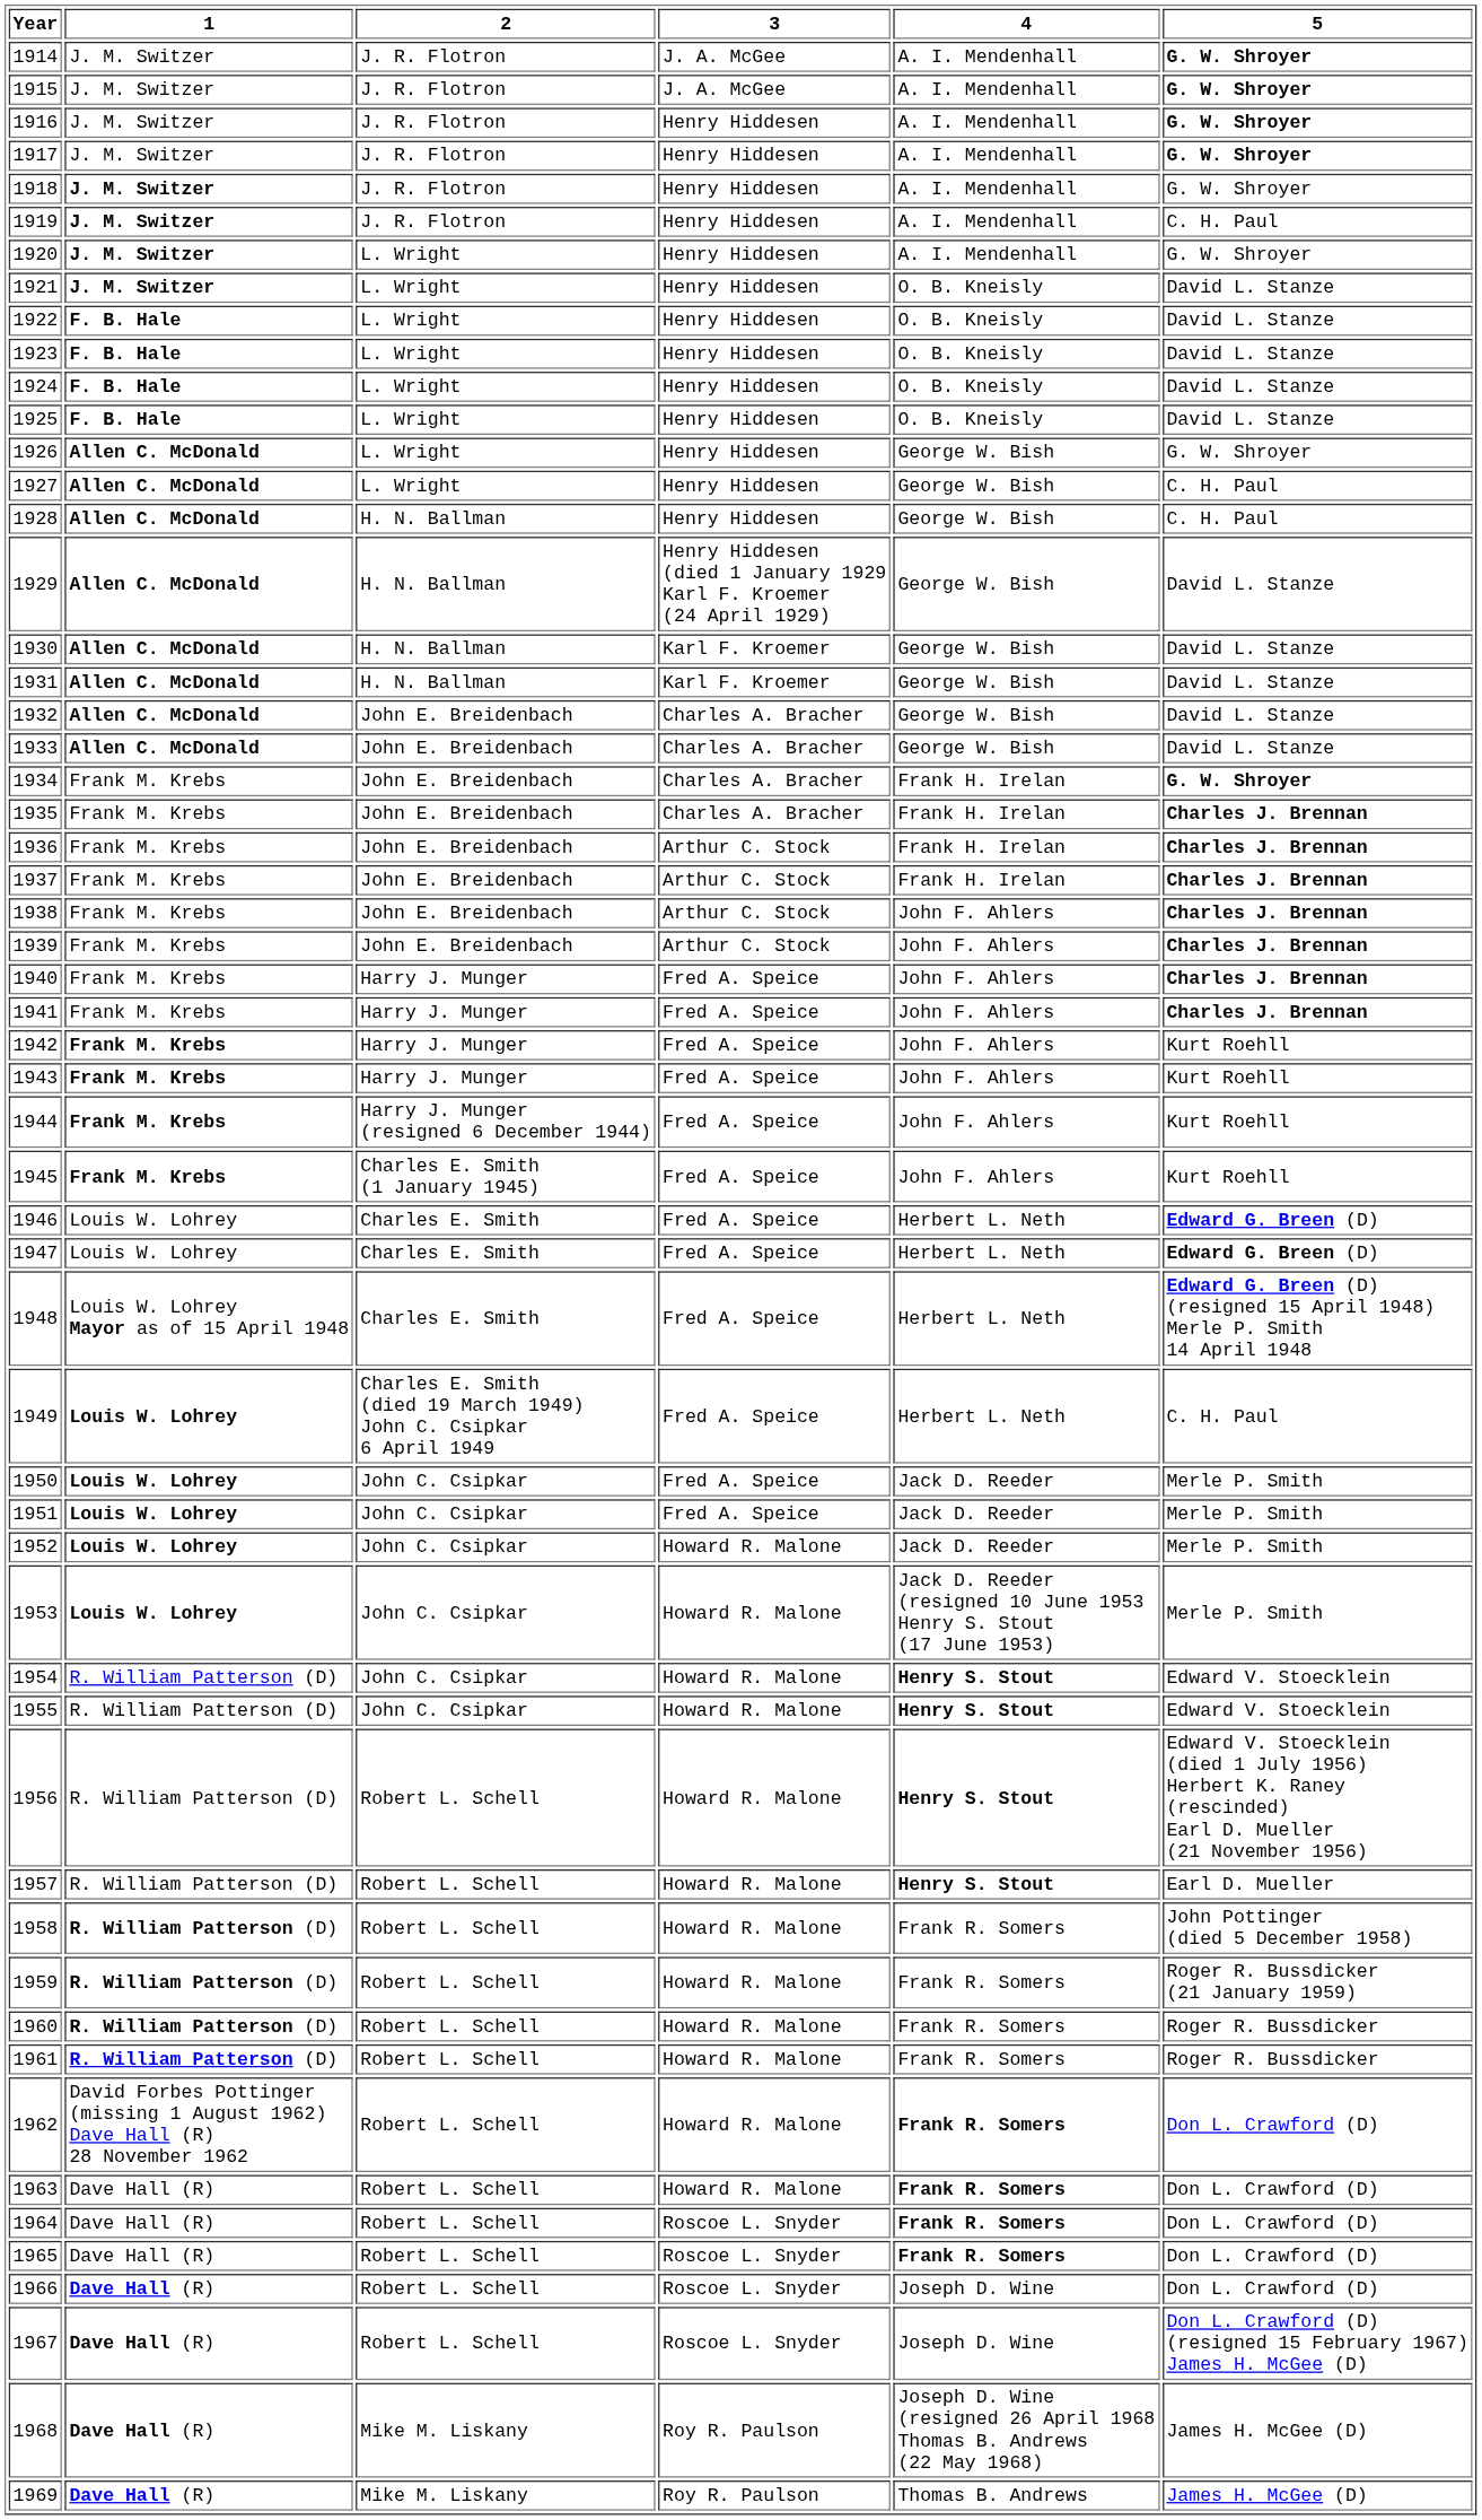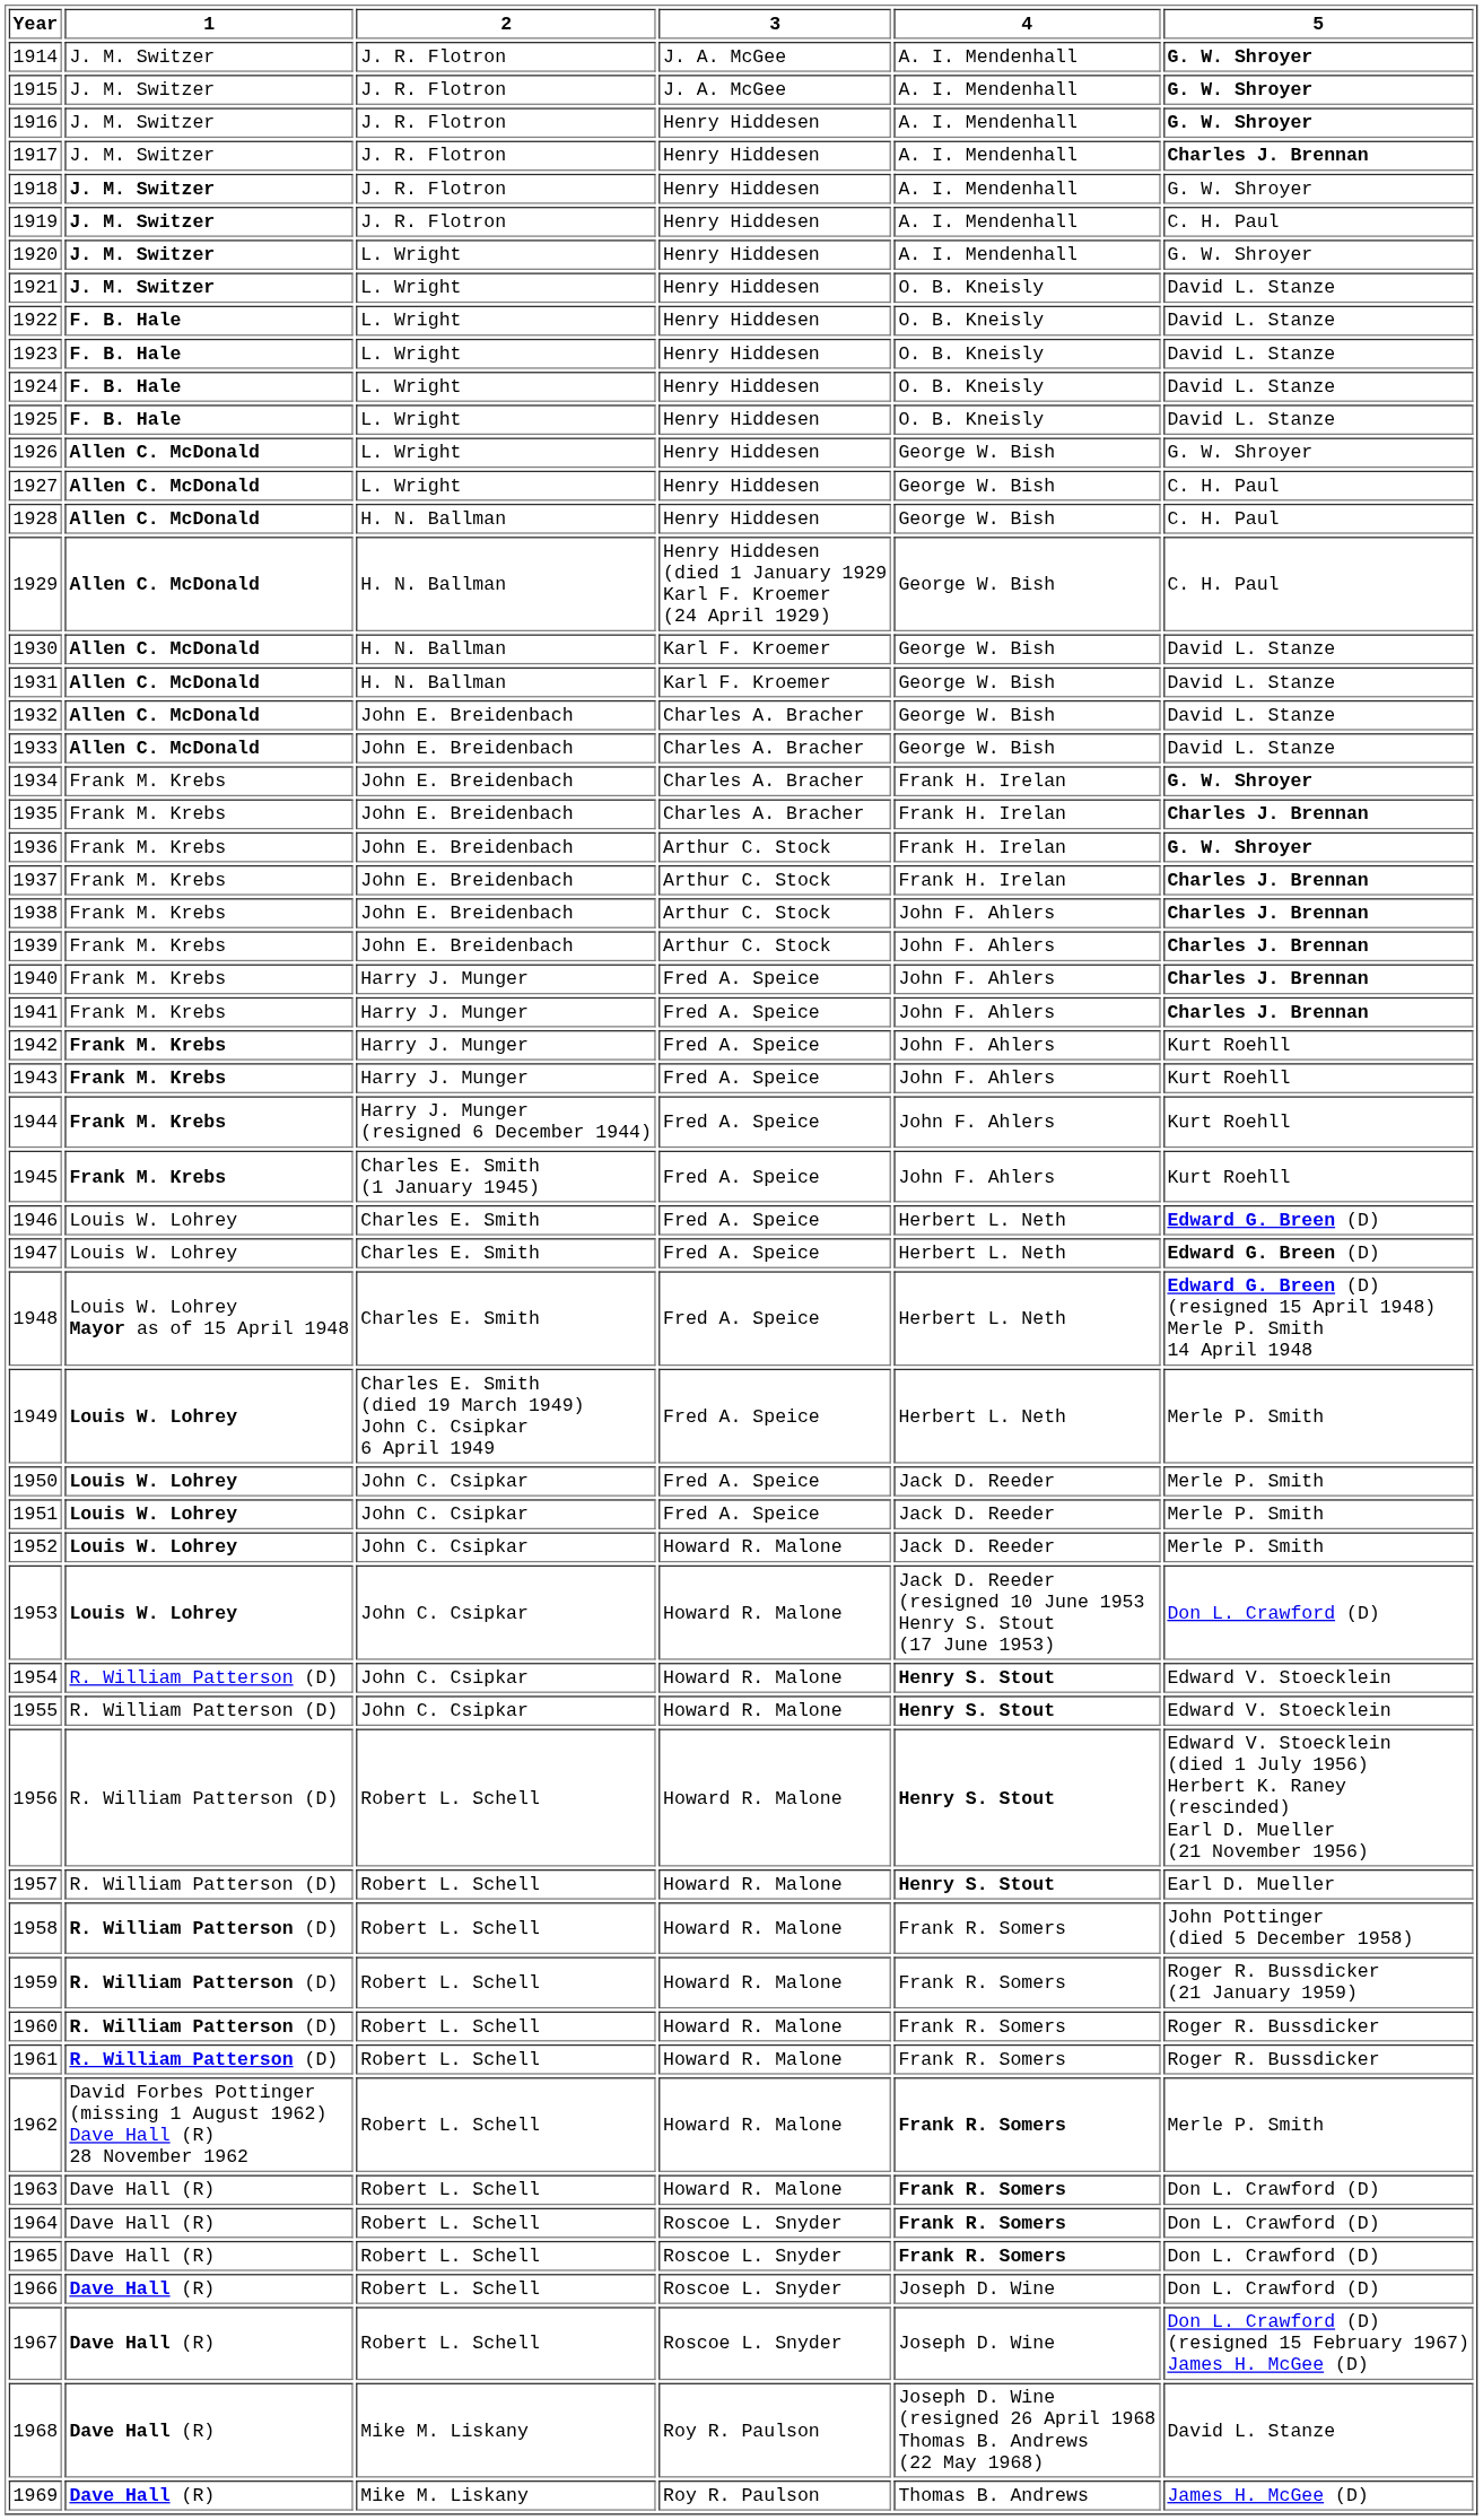1917 | 5: G. W. Shroyer -> Charles J. Brennan
1929 | 5: David L. Stanze -> C. H. Paul
1936 | 5: Charles J. Brennan -> G. W. Shroyer
1949 | 5: C. H. Paul -> Merle P. Smith
1953 | 5: Merle P. Smith -> Don L. Crawford (D)
1962 | 5: Don L. Crawford (D) -> Merle P. Smith
1968 | 5: James H. McGee (D) -> David L. Stanze
